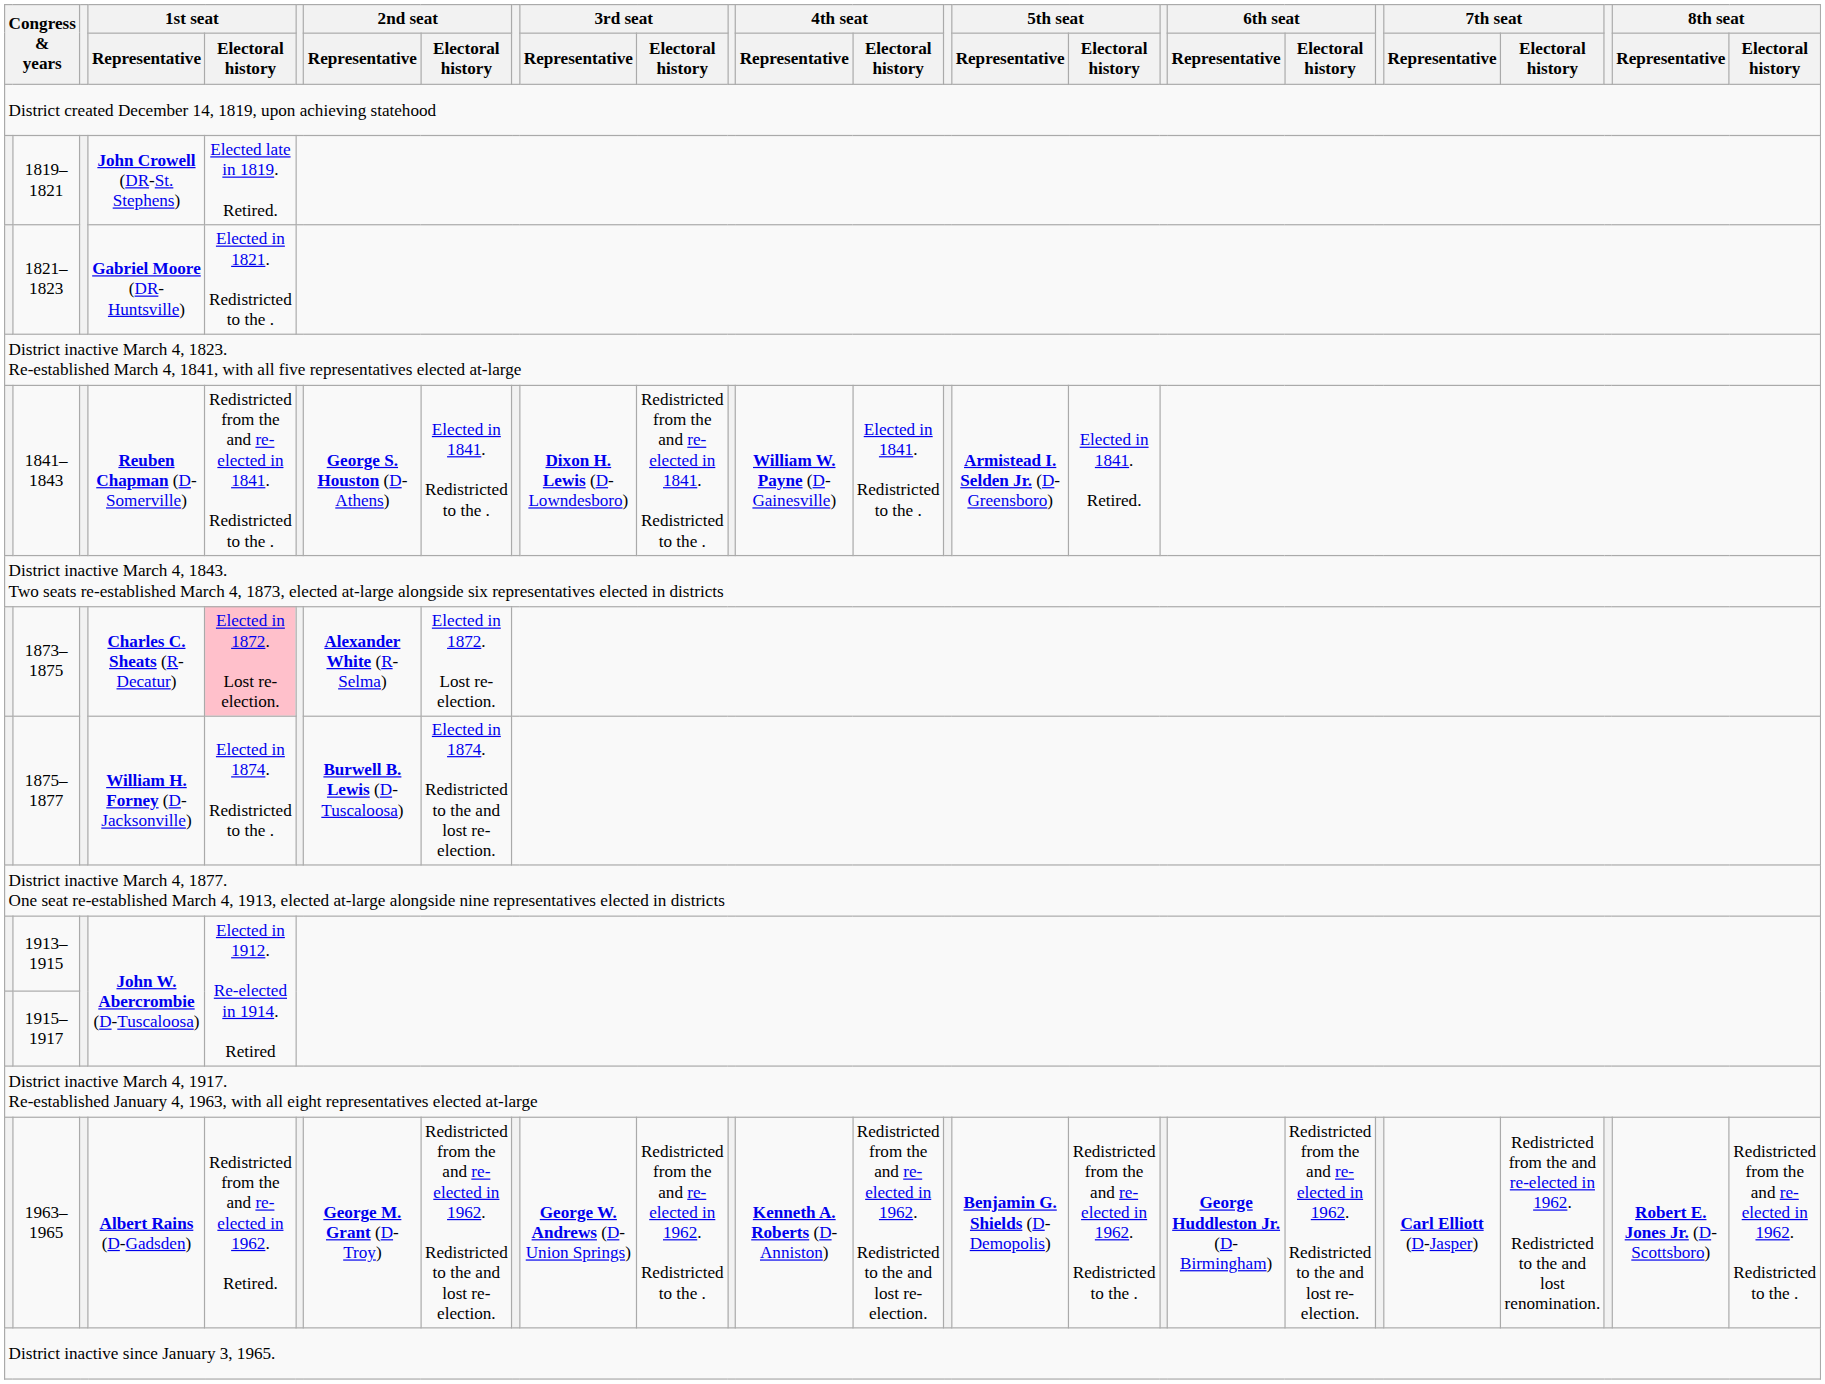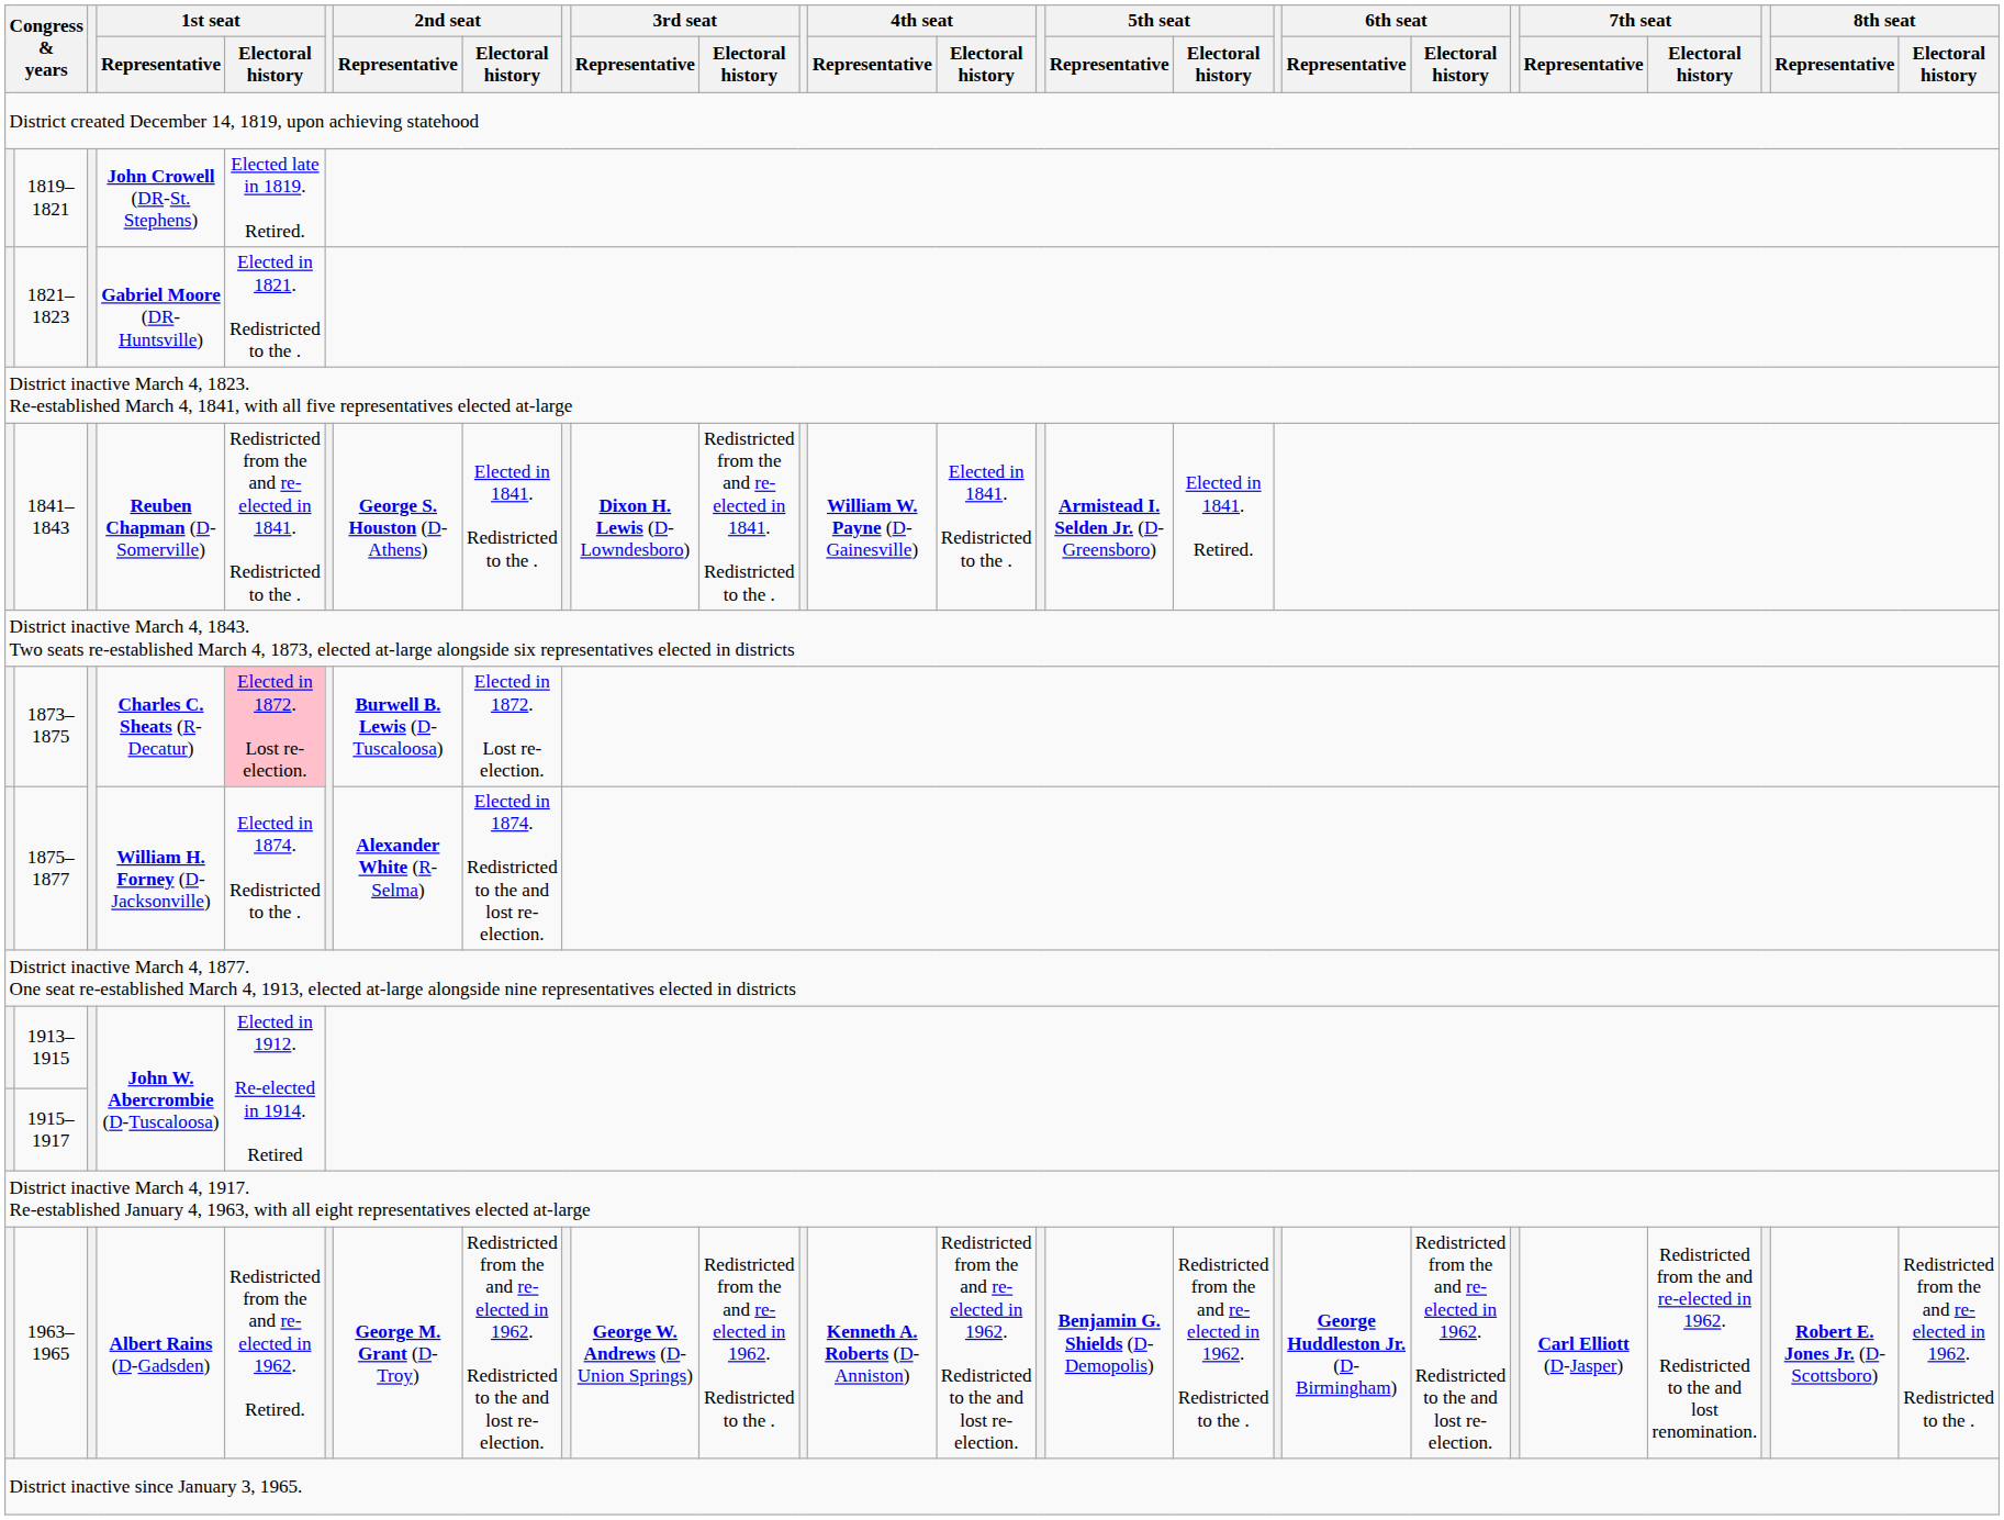Charles C. Sheats (R-Decatur) | 2nd seat / Representative: Alexander White (R-Selma) -> Burwell B. Lewis (D-Tuscaloosa)
William H. Forney (D-Jacksonville) | 2nd seat / Representative: Burwell B. Lewis (D-Tuscaloosa) -> Alexander White (R-Selma)
